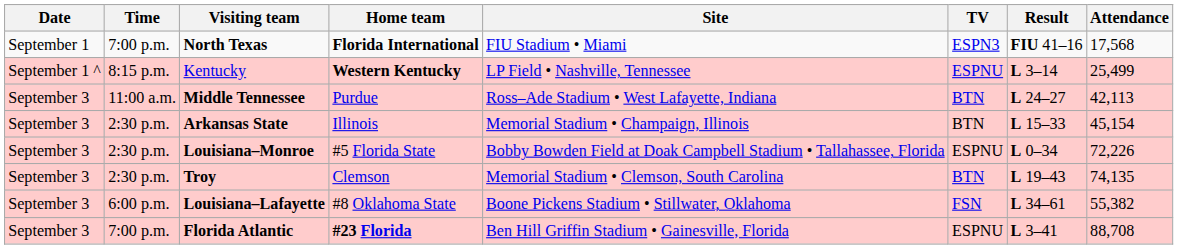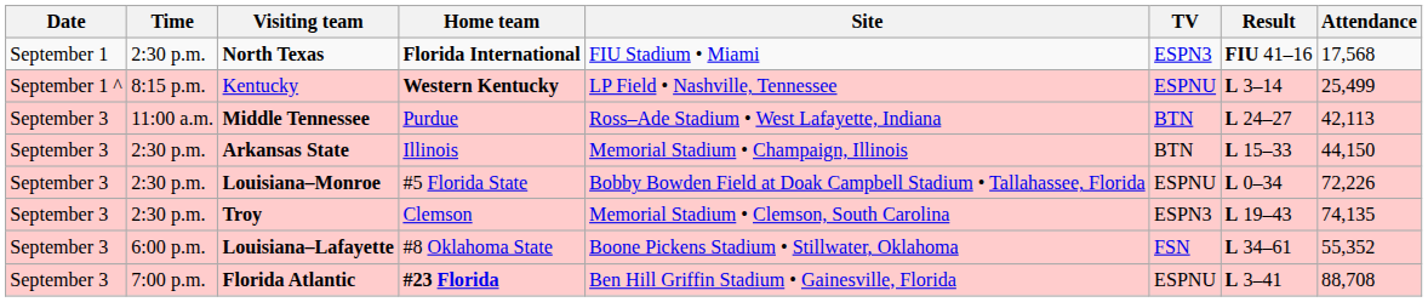North Texas | Time: 7:00 p.m. -> 2:30 p.m.
Arkansas State | Attendance: 45,154 -> 44,150
Troy | TV: BTN -> ESPN3
Louisiana–Lafayette | Attendance: 55,382 -> 55,352
